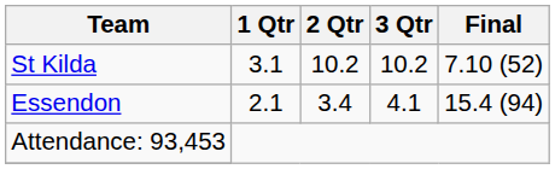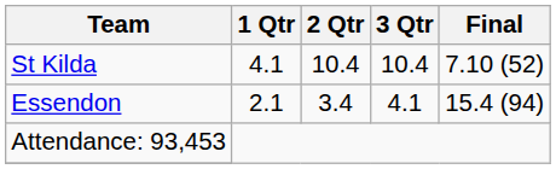St Kilda | 1 Qtr: 3.1 -> 4.1
St Kilda | 2 Qtr: 10.2 -> 10.4
St Kilda | 3 Qtr: 10.2 -> 10.4
